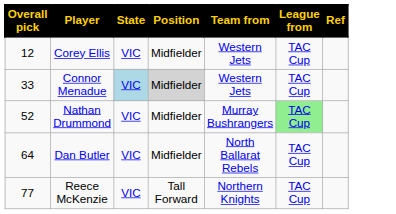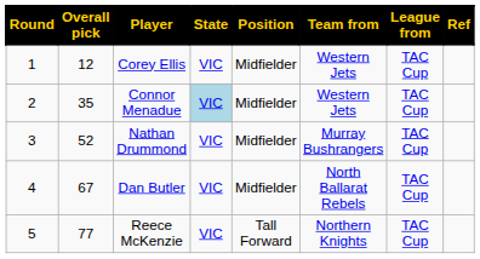+ column: Round | 1 | 2 | 3 | 4 | 5
Connor Menadue | Overall pick: 33 -> 35
Connor Menadue | Position: lightgrey background -> no background
Nathan Drummond | League from: lightgreen background -> no background
Dan Butler | Overall pick: 64 -> 67
